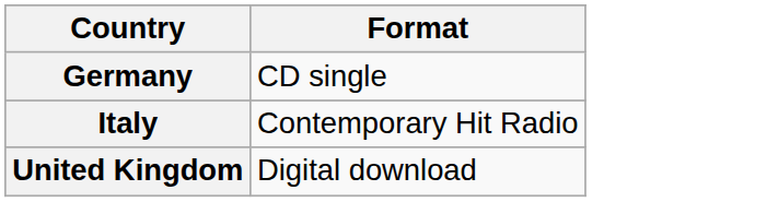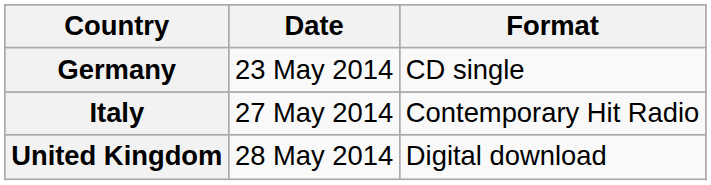+ column: Date | 23 May 2014 | 27 May 2014 | 28 May 2014
